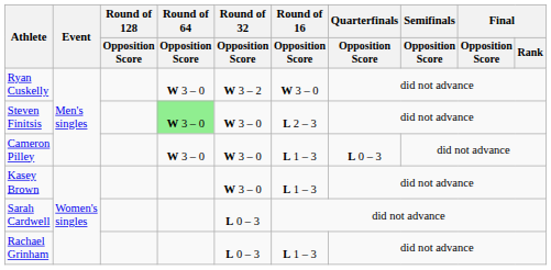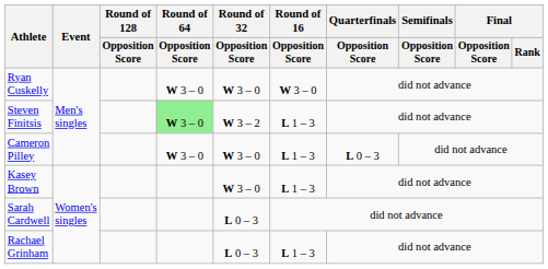Ryan Cuskelly | Round of 32 / Opposition Score: W 3 – 2 -> W 3 – 0
Steven Finitsis | Round of 32 / Opposition Score: W 3 – 0 -> W 3 – 2
Steven Finitsis | Round of 16 / Opposition Score: L 2 – 3 -> L 1 – 3
